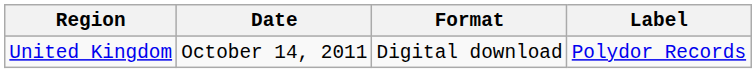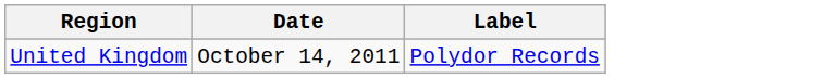- column: Format | Digital download
